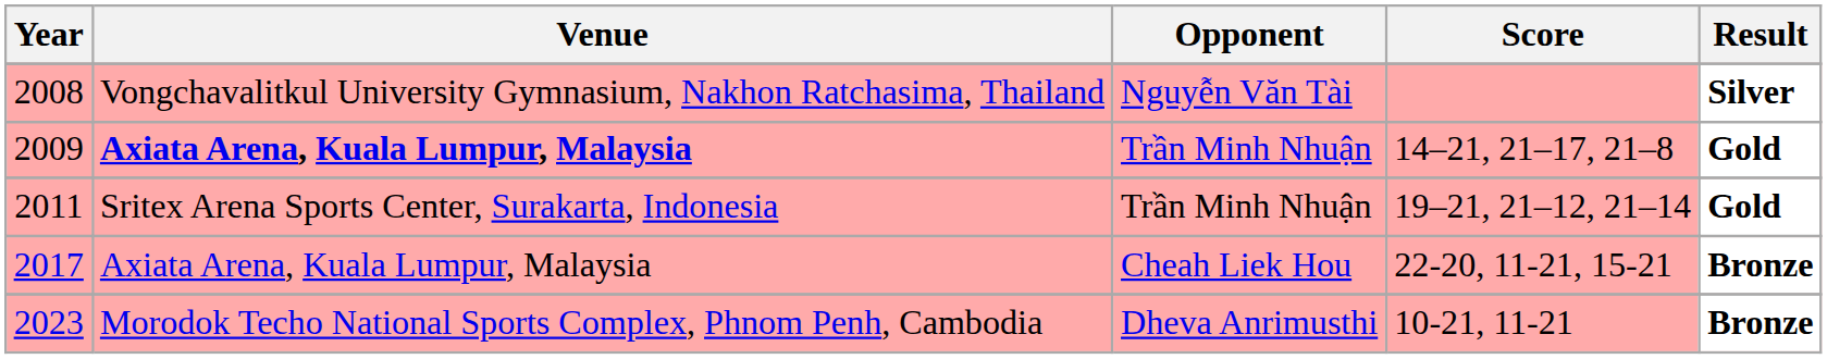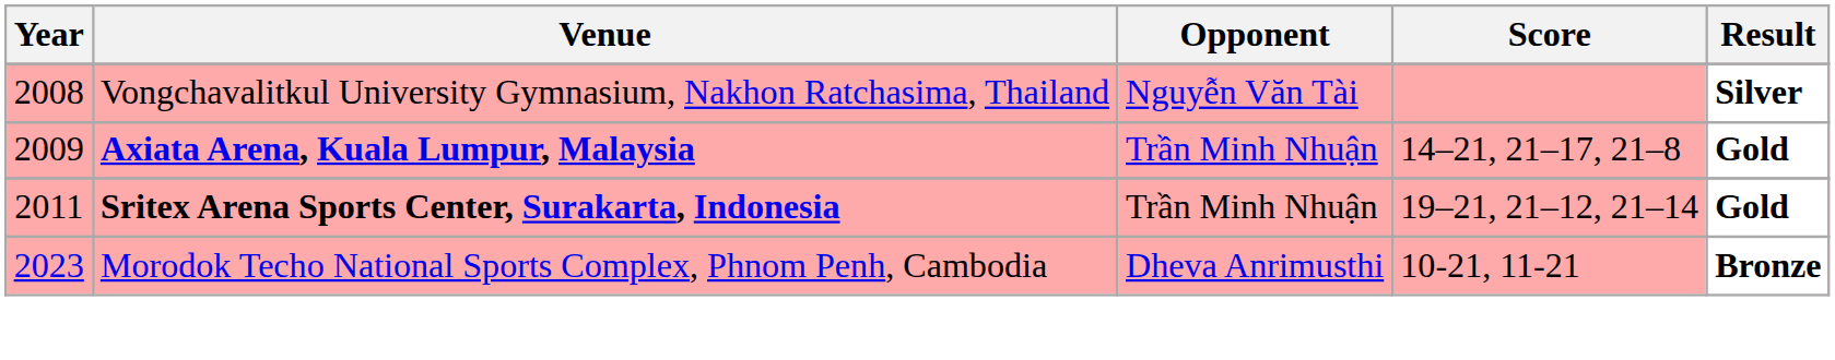2011 | Venue: normal -> bold
- row: 2017 | Axiata Arena, Kuala Lumpur, Malaysia | Cheah Liek Hou | 22-20, 11-21, 15-21 | Bronze
